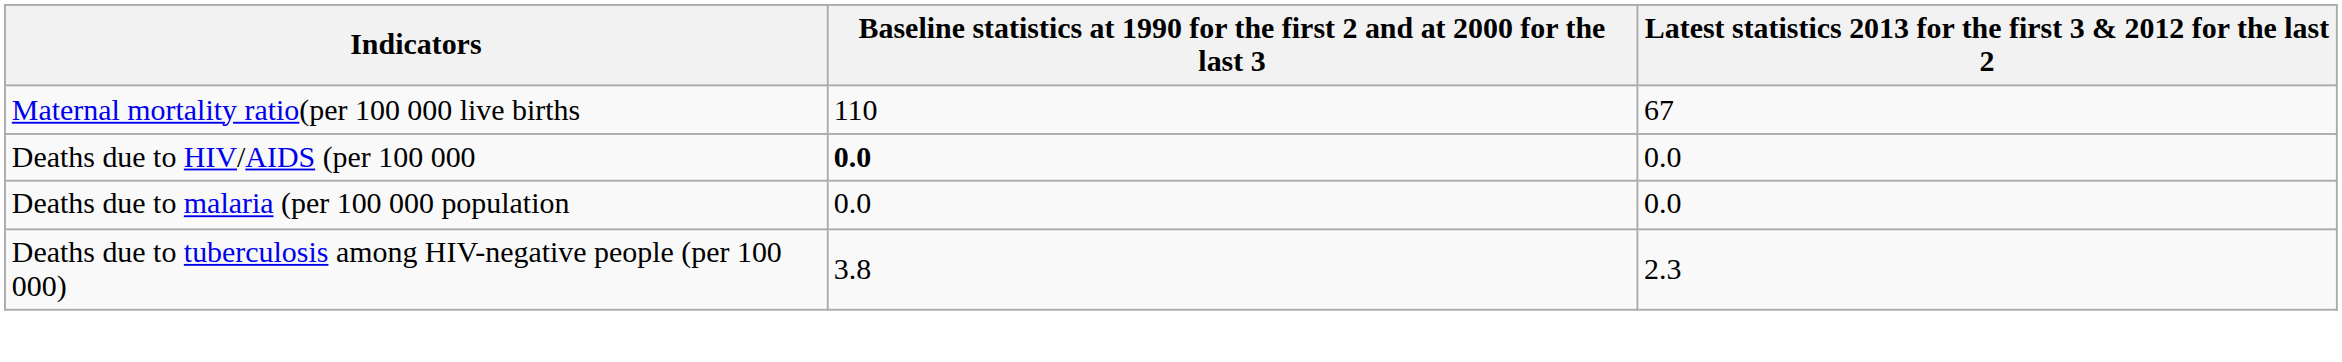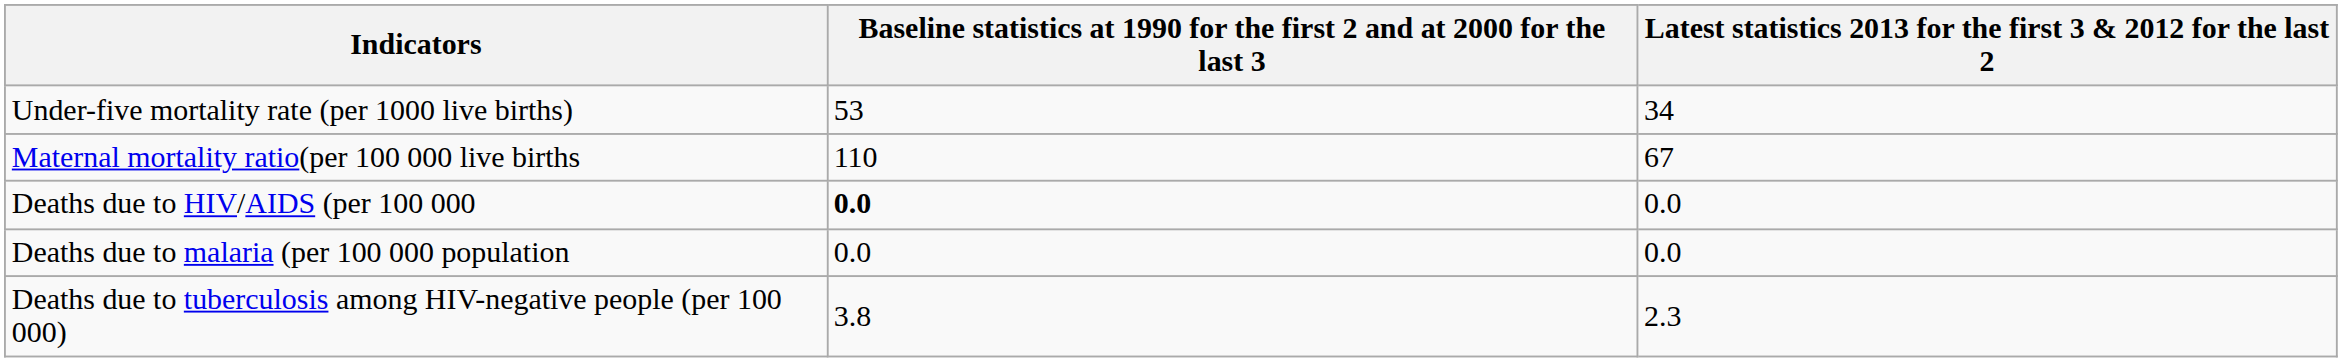+ row: Under-five mortality rate (per 1000 live births) | 53 | 34
